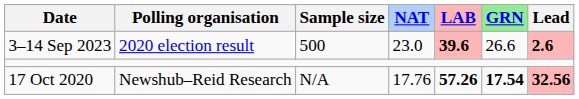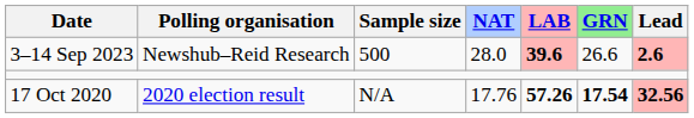3–14 Sep 2023 | Polling organisation: 2020 election result -> Newshub–Reid Research
3–14 Sep 2023 | NAT: 23.0 -> 28.0
17 Oct 2020 | Polling organisation: Newshub–Reid Research -> 2020 election result
